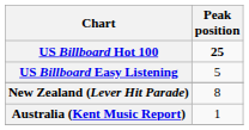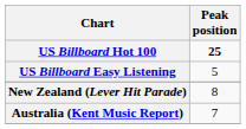Australia (Kent Music Report) | Peak position: 1 -> 7
